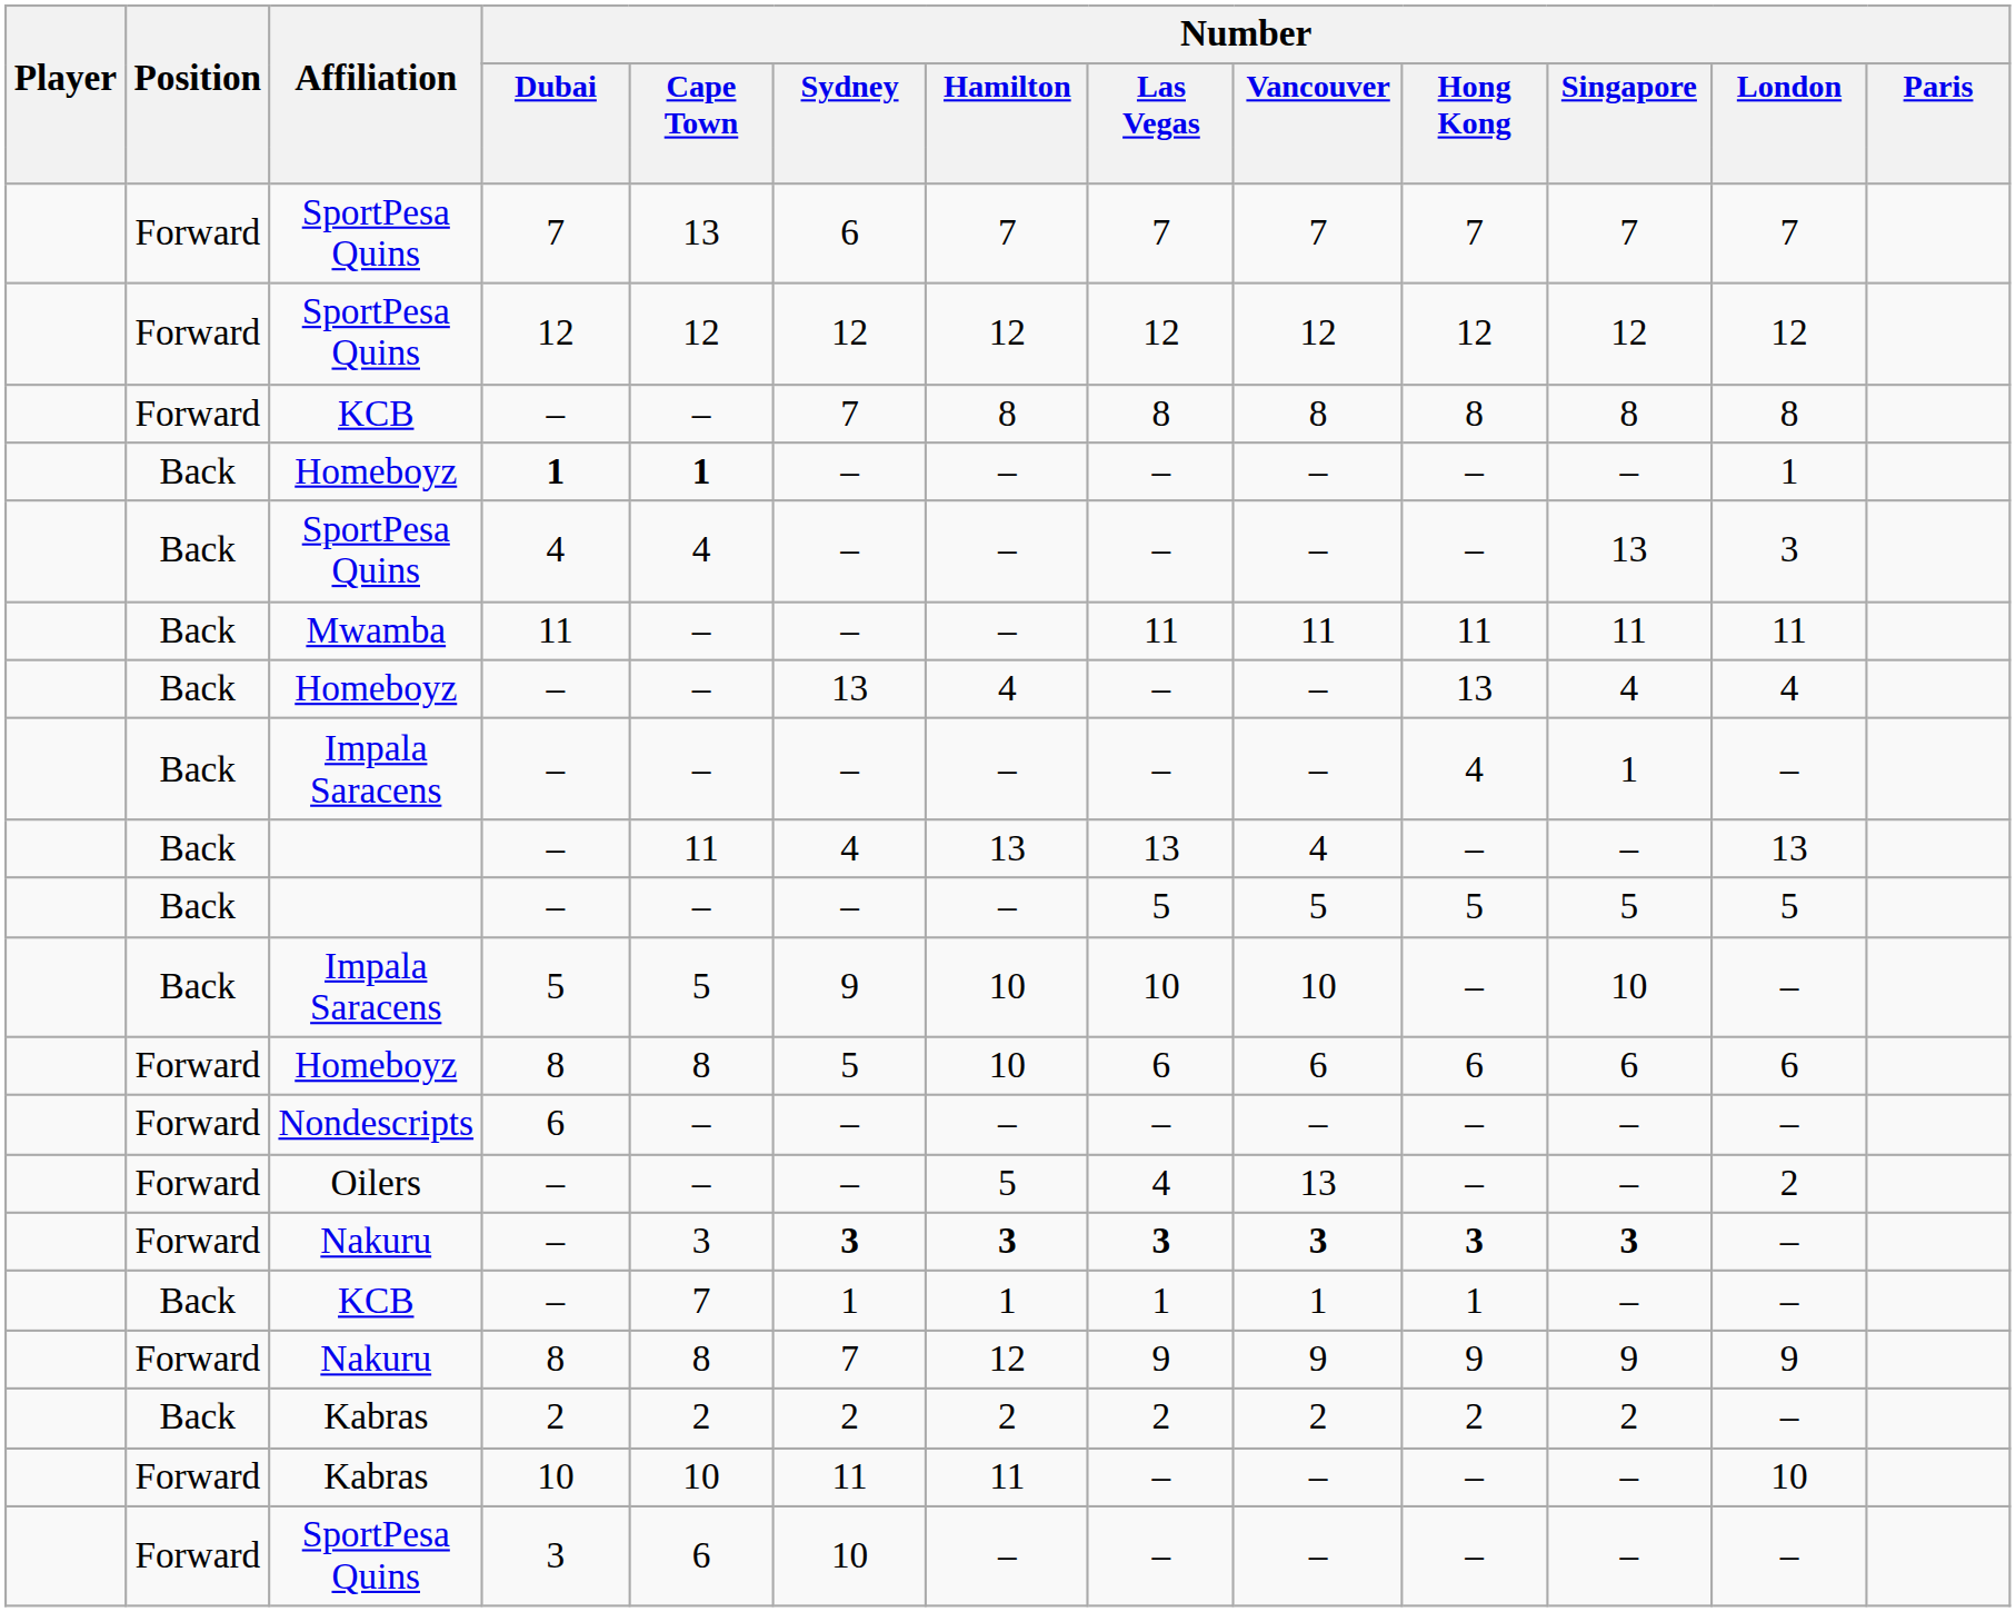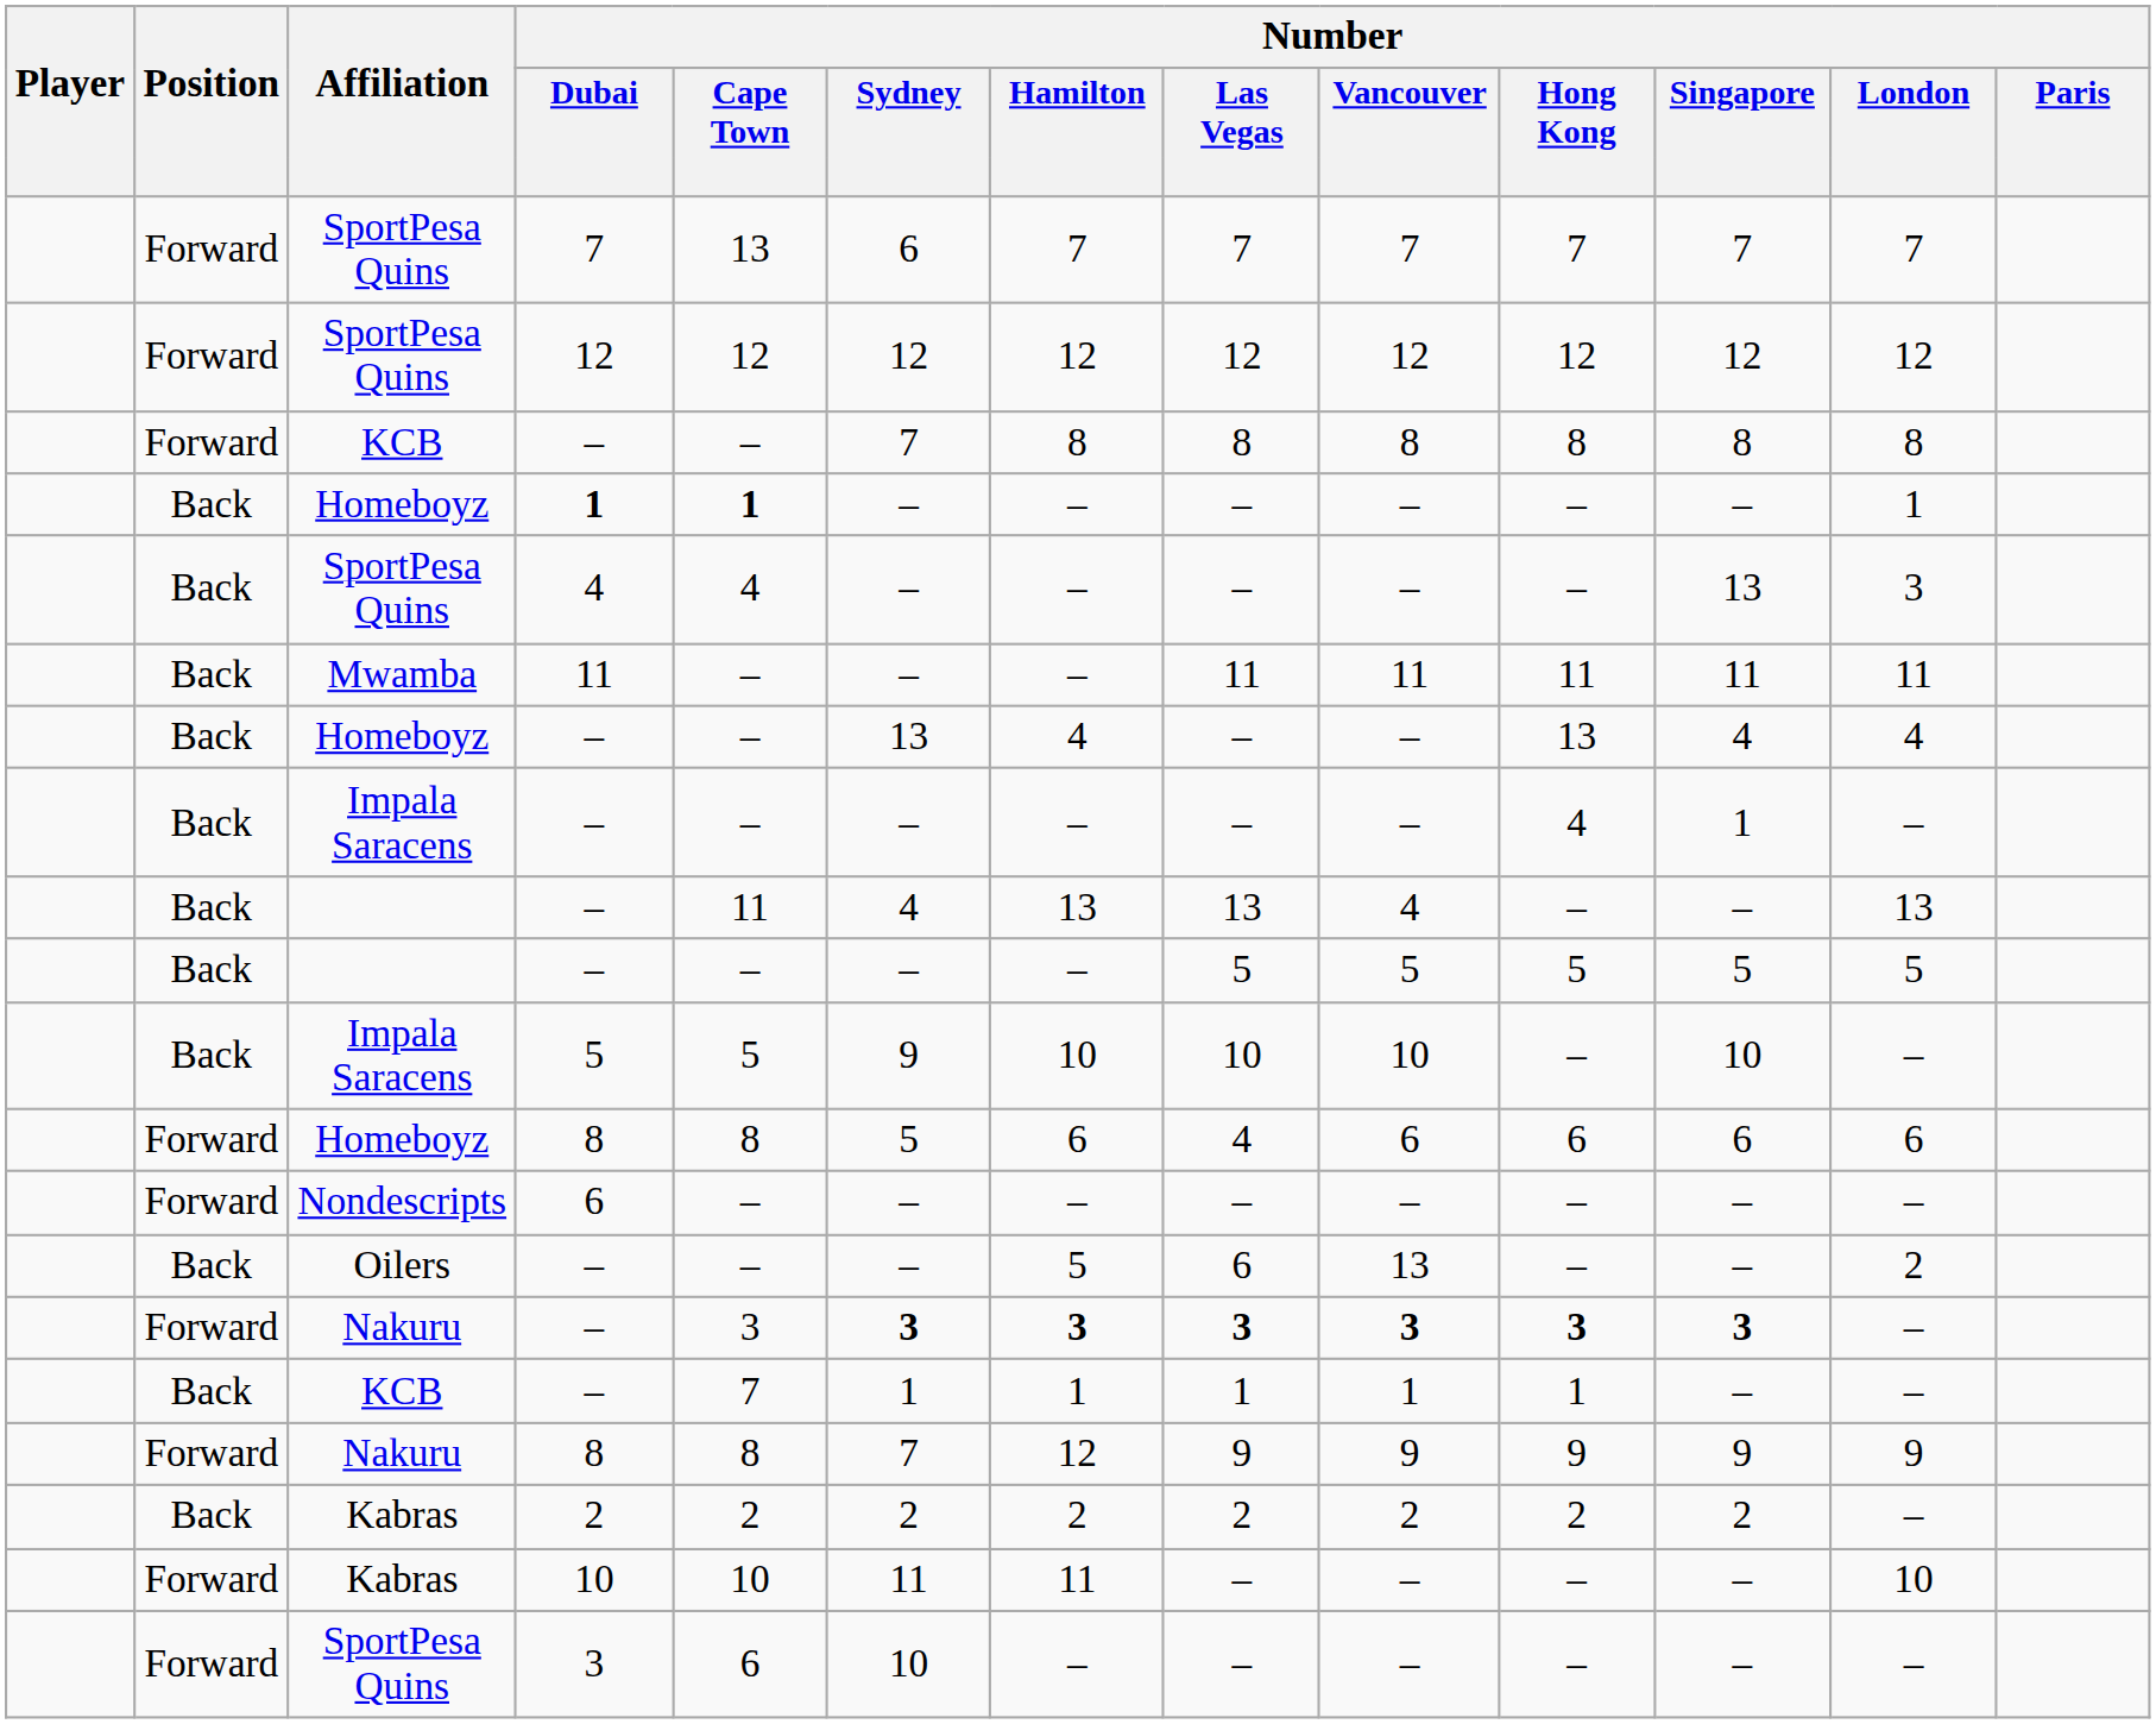Homeboyz / 8 | Number / Hamilton: 10 -> 6
Homeboyz / 8 | Number / Las Vegas: 6 -> 4
Oilers / – | Position: Forward -> Back
Oilers / – | Number / Las Vegas: 4 -> 6
